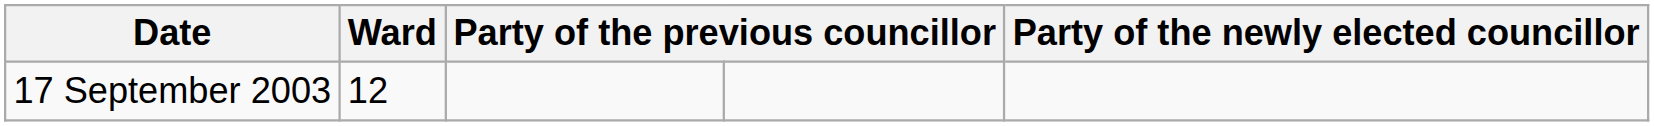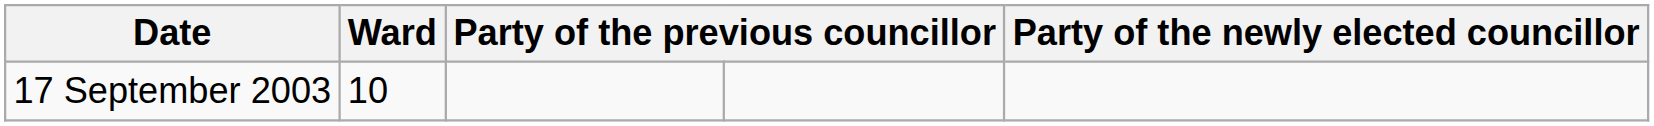17 September 2003 | Ward: 12 -> 10
